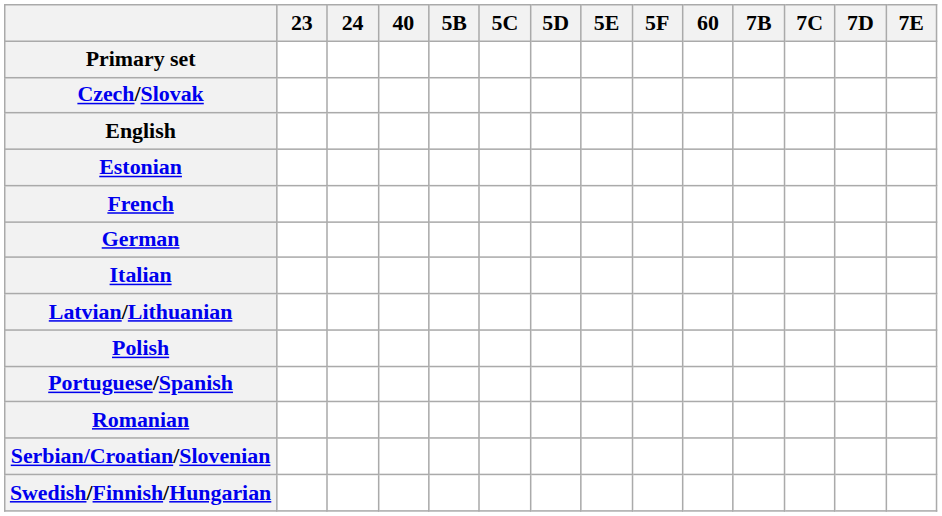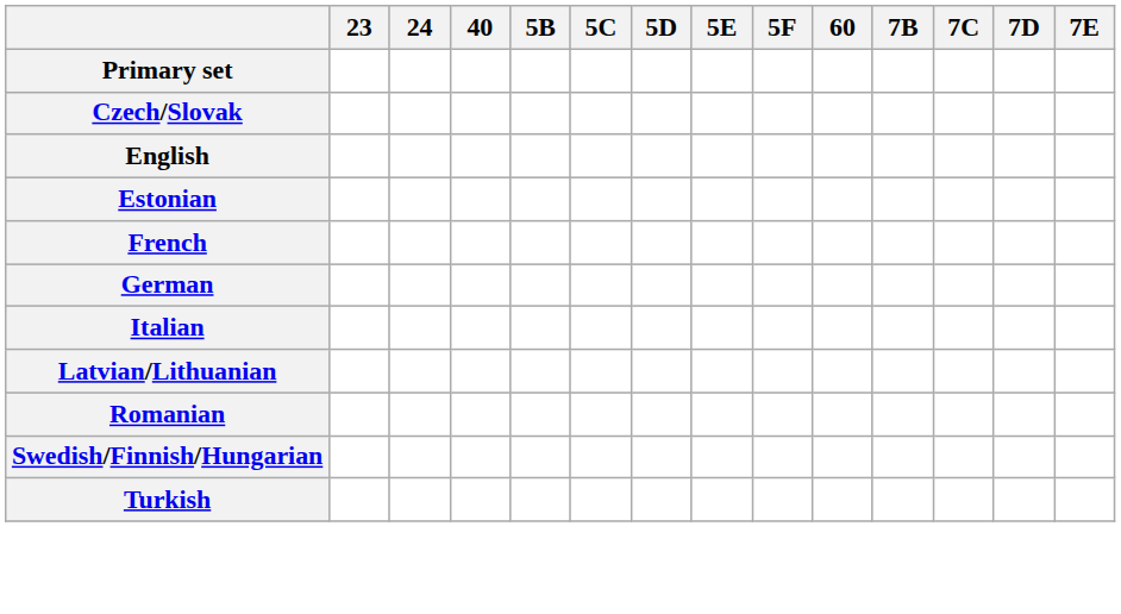- row: Polish
- row: Portuguese/Spanish
- row: Serbian/Croatian/Slovenian
+ row: Turkish
